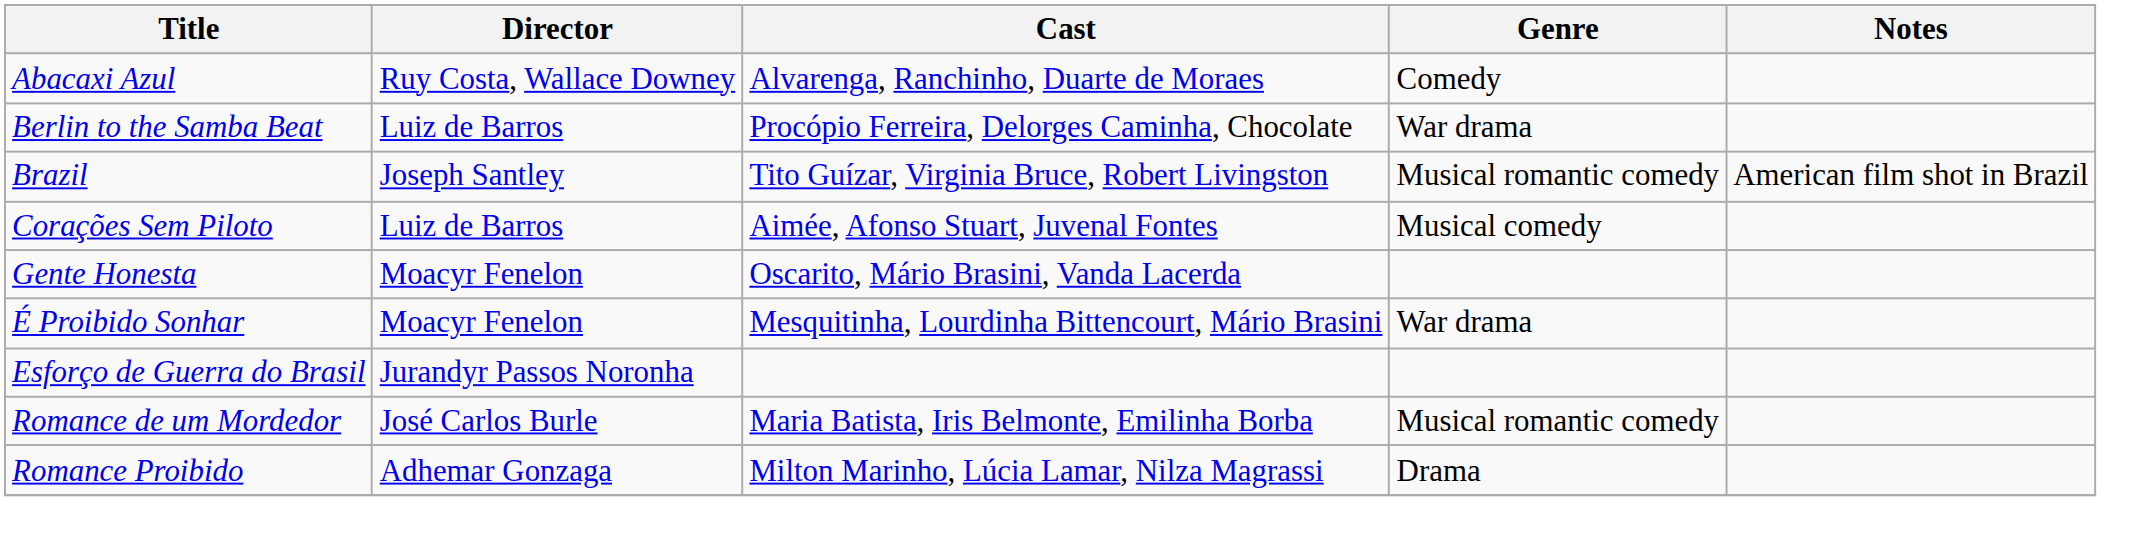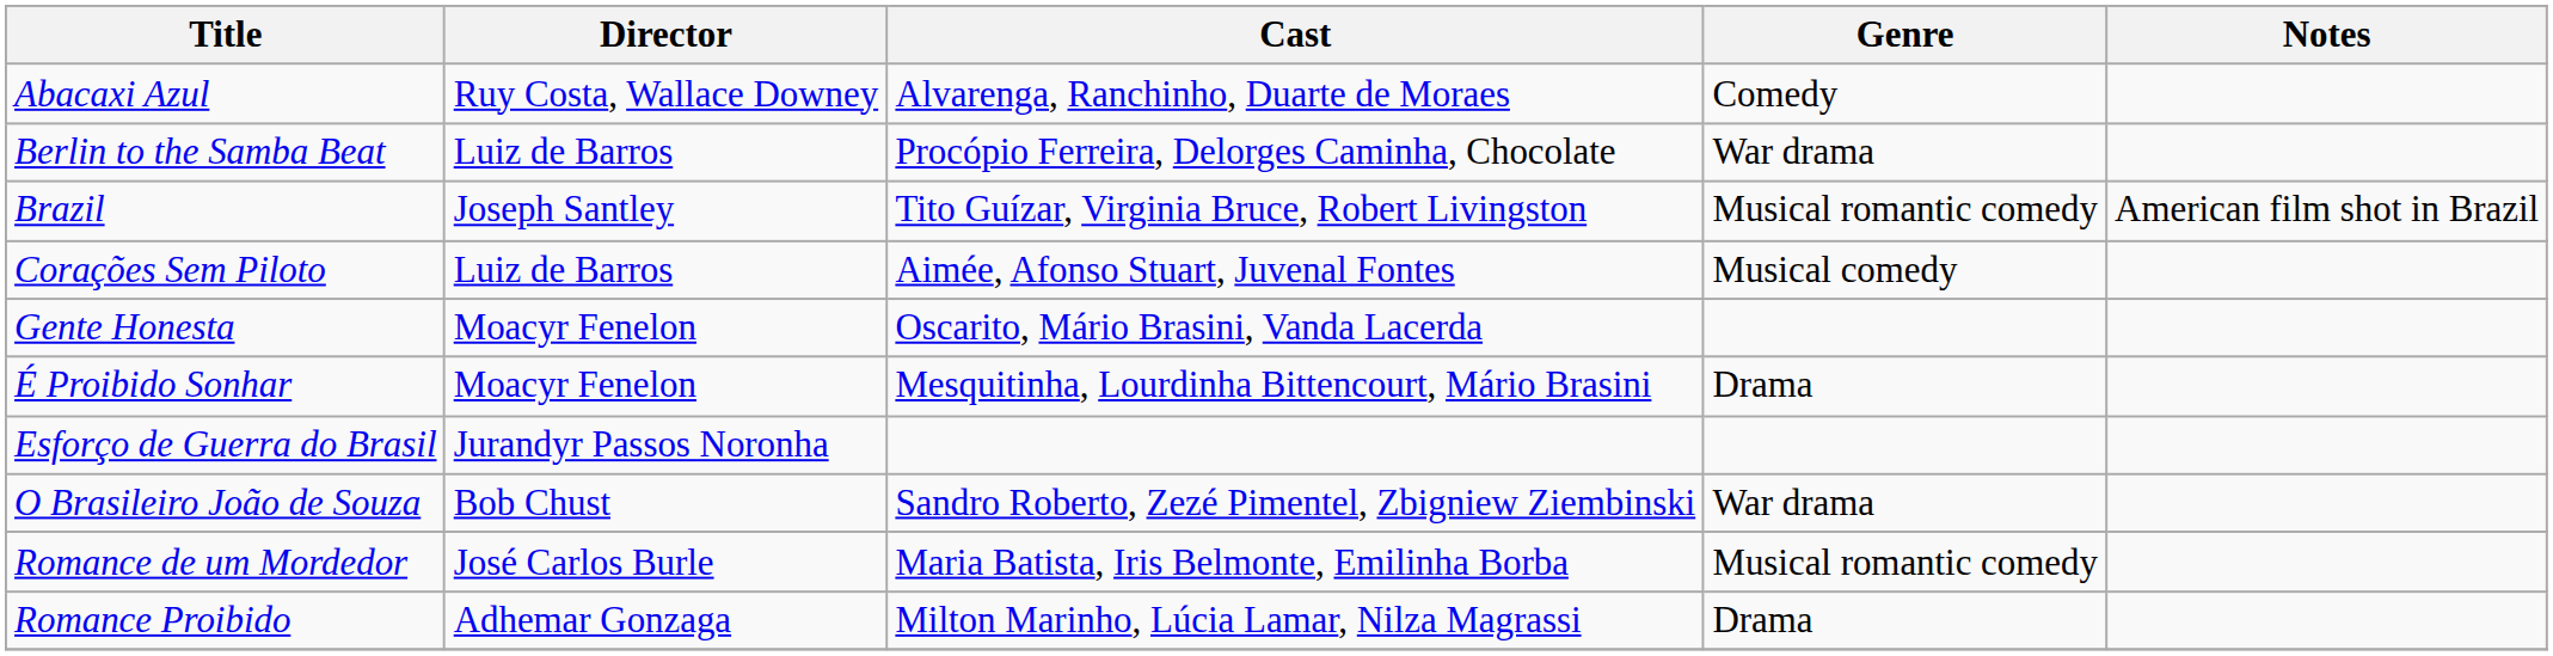É Proibido Sonhar | Genre: War drama -> Drama
+ row: O Brasileiro João de Souza | Bob Chust | Sandro Roberto, Zezé Pimentel, Zbigniew Ziembinski | War drama
